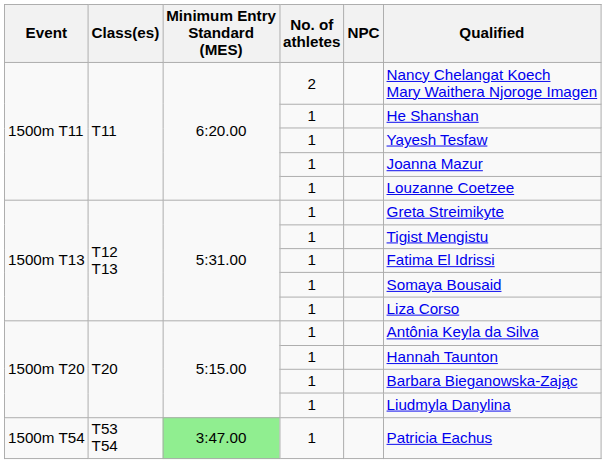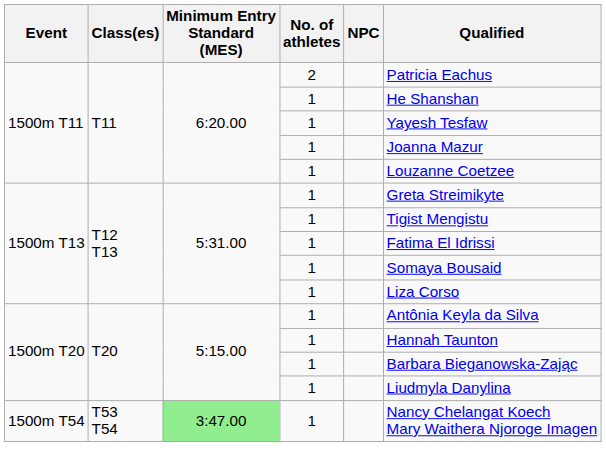1500m T11 / 2 | Qualified: Nancy Chelangat Koech Mary Waithera Njoroge Imagen -> Patricia Eachus
1500m T54 | Qualified: Patricia Eachus -> Nancy Chelangat Koech Mary Waithera Njoroge Imagen
